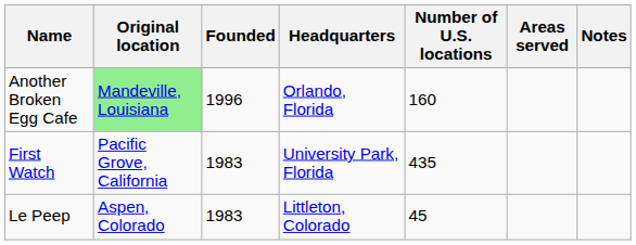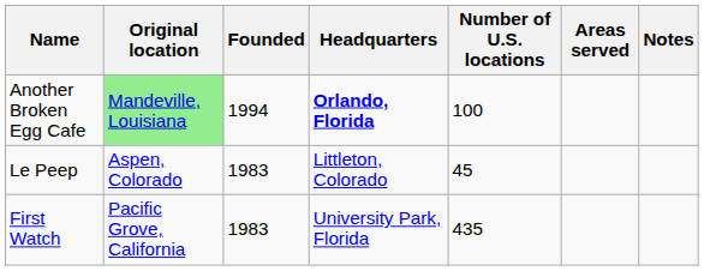Another Broken Egg Cafe | Founded: 1996 -> 1994
Another Broken Egg Cafe | Headquarters: normal -> bold
Another Broken Egg Cafe | Number of U.S. locations: 160 -> 100
rows swapped: First Watch <-> Le Peep
